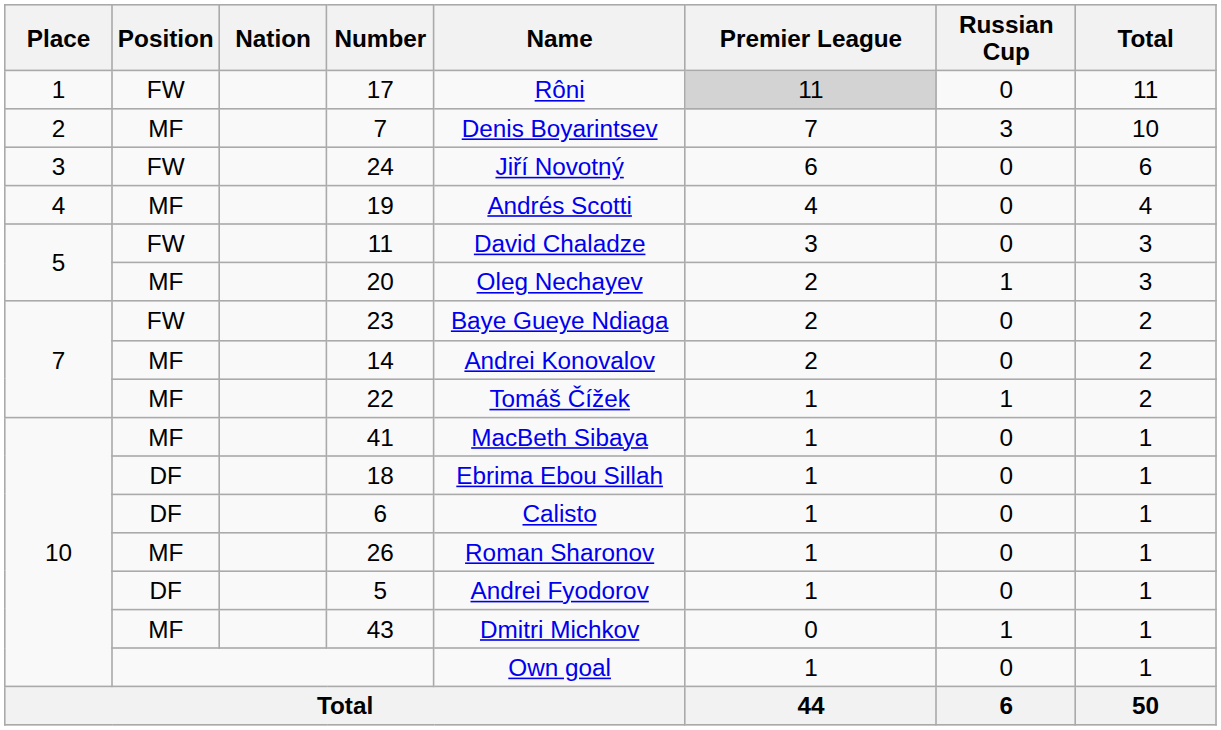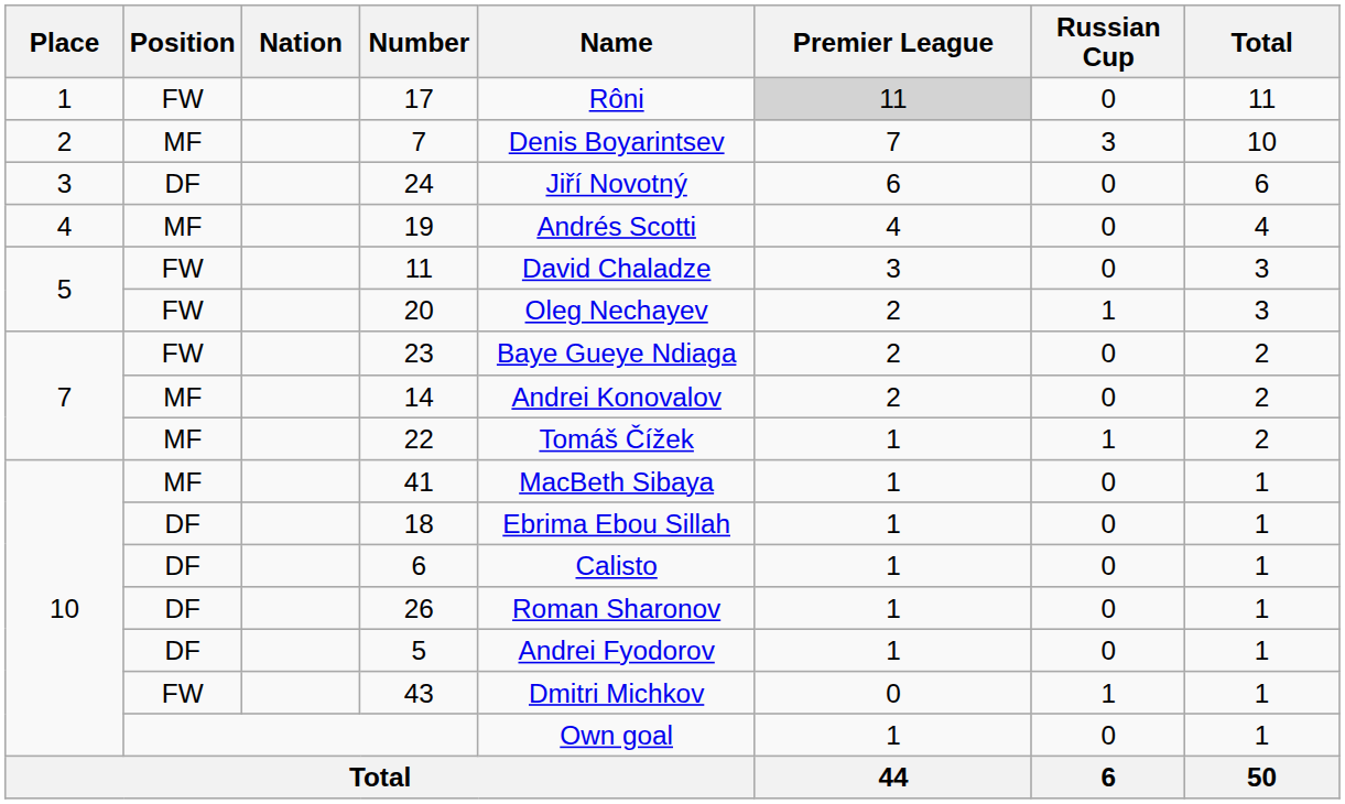24 | Position: FW -> DF
20 | Position: MF -> FW
26 | Position: MF -> DF
43 | Position: MF -> FW
